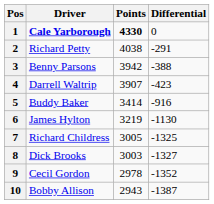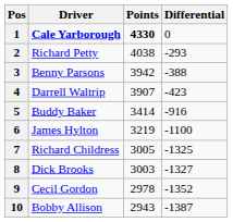2 | Differential: -291 -> -293
6 | Differential: -1130 -> -1100
